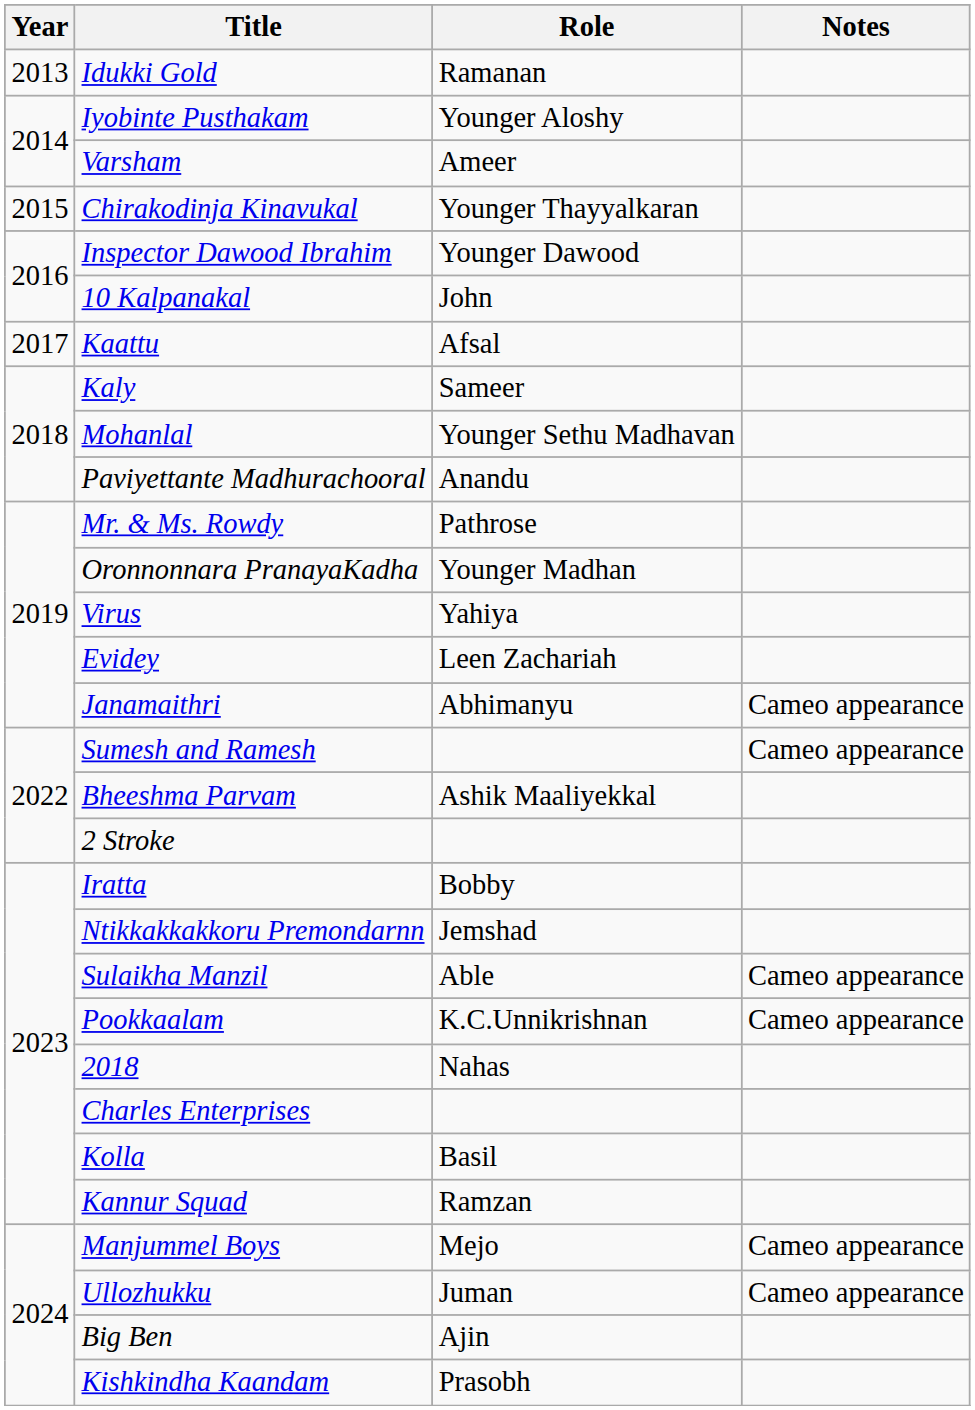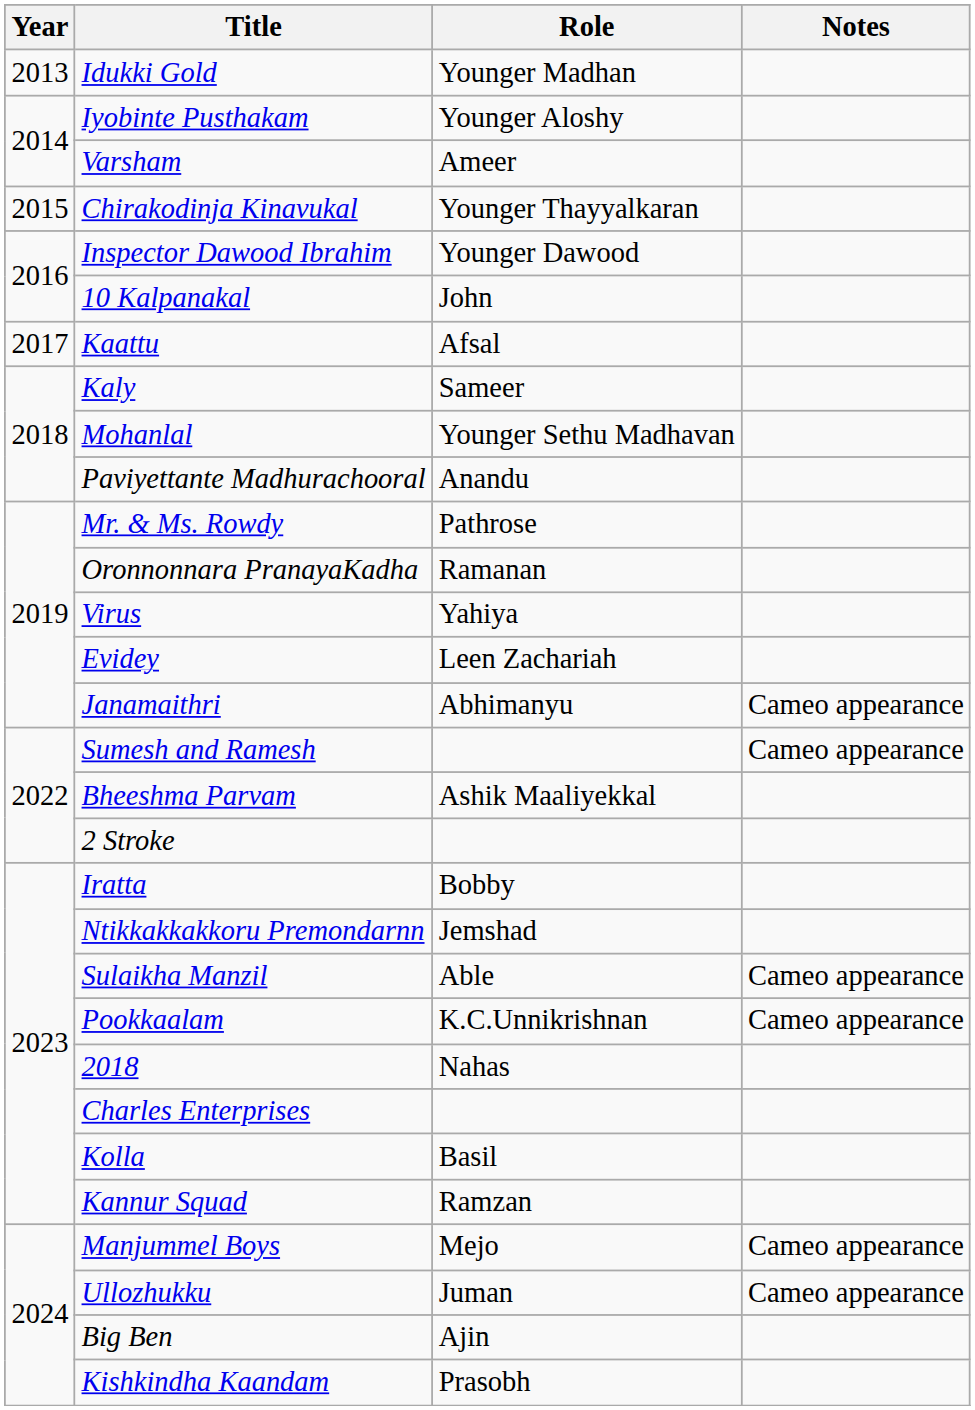Idukki Gold | Role: Ramanan -> Younger Madhan
Oronnonnara PranayaKadha | Role: Younger Madhan -> Ramanan
